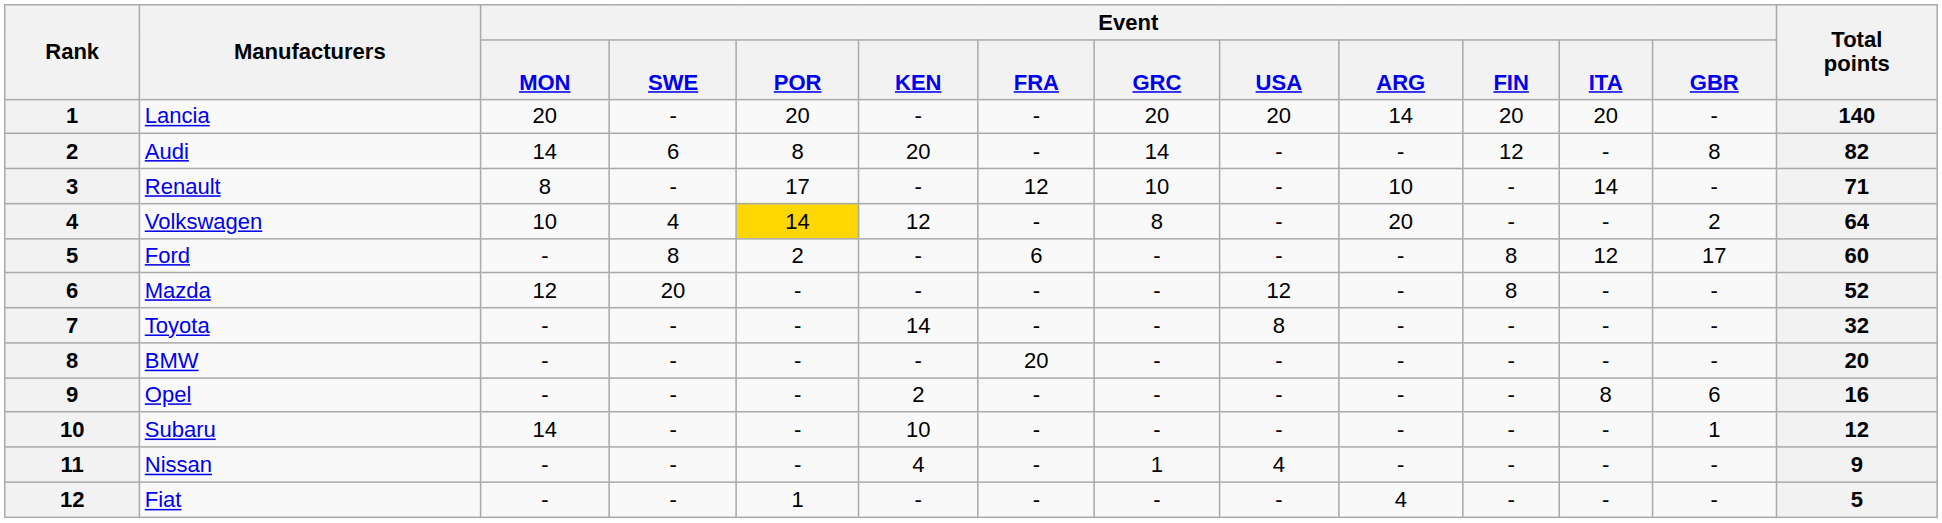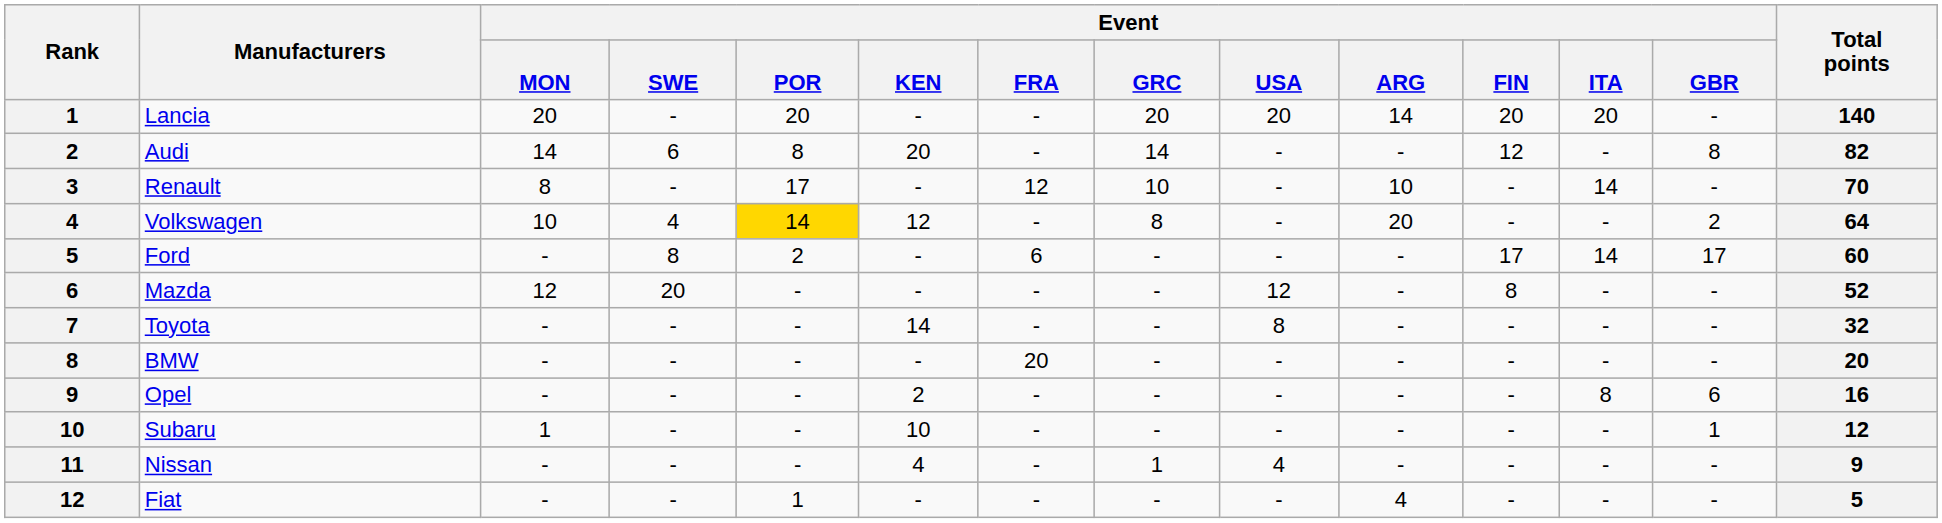Renault | Total points: 71 -> 70
Ford | Event / FIN: 8 -> 17
Ford | Event / ITA: 12 -> 14
Subaru | Event / MON: 14 -> 1
